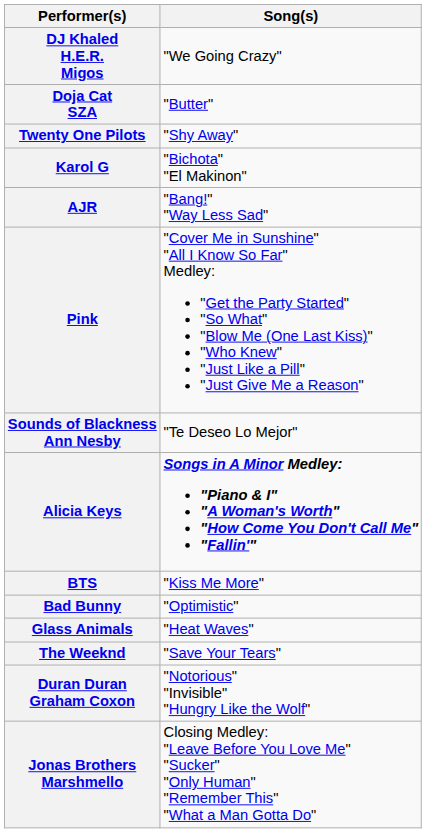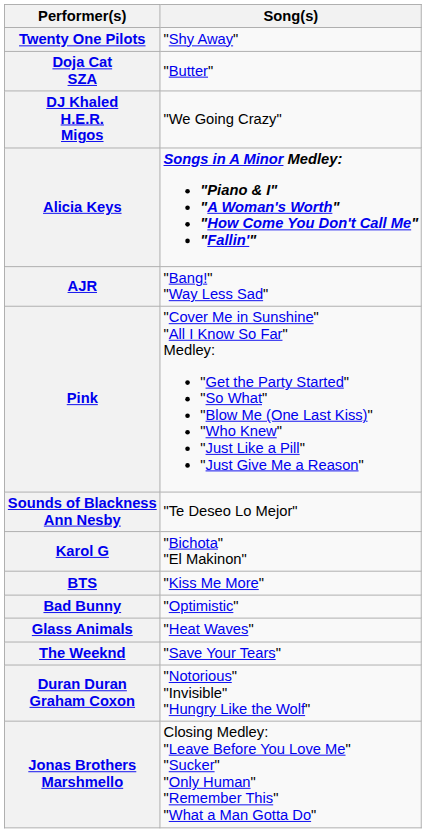rows swapped: DJ Khaled H.E.R. Migos <-> Twenty One Pilots
rows swapped: Alicia Keys <-> Karol G
